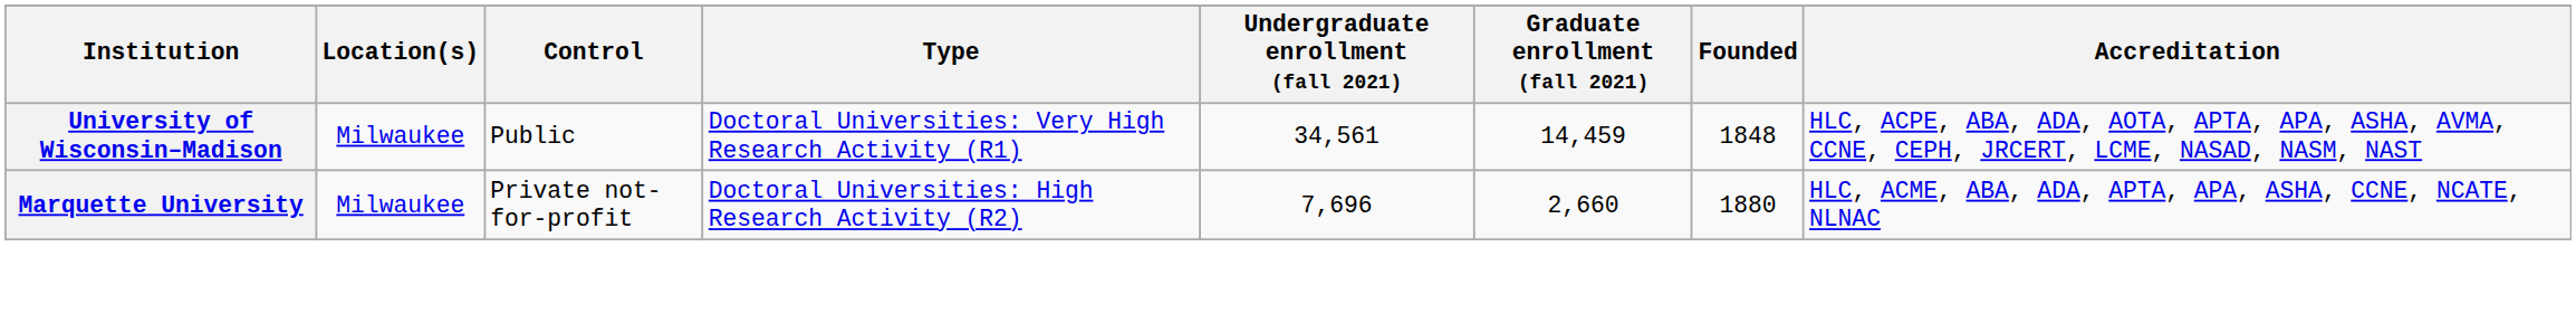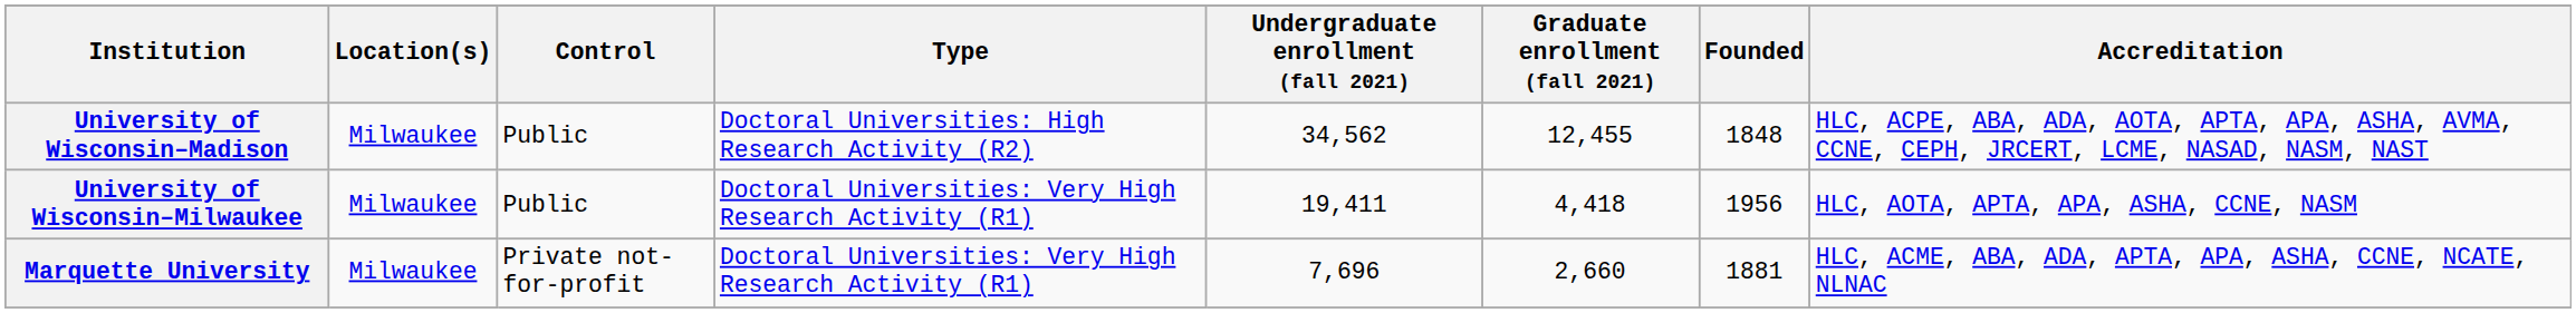University of Wisconsin–Madison | Type: Doctoral Universities: Very High Research Activity (R1) -> Doctoral Universities: High Research Activity (R2)
University of Wisconsin–Madison | Undergraduate enrollment (fall 2021): 34,561 -> 34,562
University of Wisconsin–Madison | Graduate enrollment (fall 2021): 14,459 -> 12,455
+ row: University of Wisconsin–Milwaukee | Milwaukee | Public | Doctoral Universities: Very High Research Activity (R1) | 19,411 | 4,418 | 1956 | HLC, AOTA, APTA, APA, ASHA, CCNE, NASM
Marquette University | Type: Doctoral Universities: High Research Activity (R2) -> Doctoral Universities: Very High Research Activity (R1)
Marquette University | Founded: 1880 -> 1881
